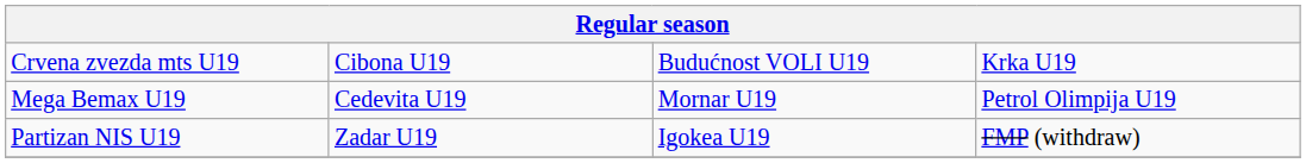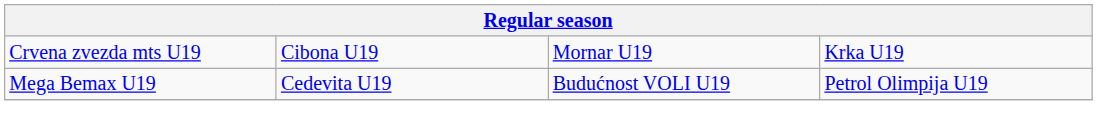Crvena zvezda mts U19 | column 3: Budućnost VOLI U19 -> Mornar U19
Mega Bemax U19 | column 3: Mornar U19 -> Budućnost VOLI U19
- row: Partizan NIS U19 | Zadar U19 | Igokea U19 | FMP (withdraw)
